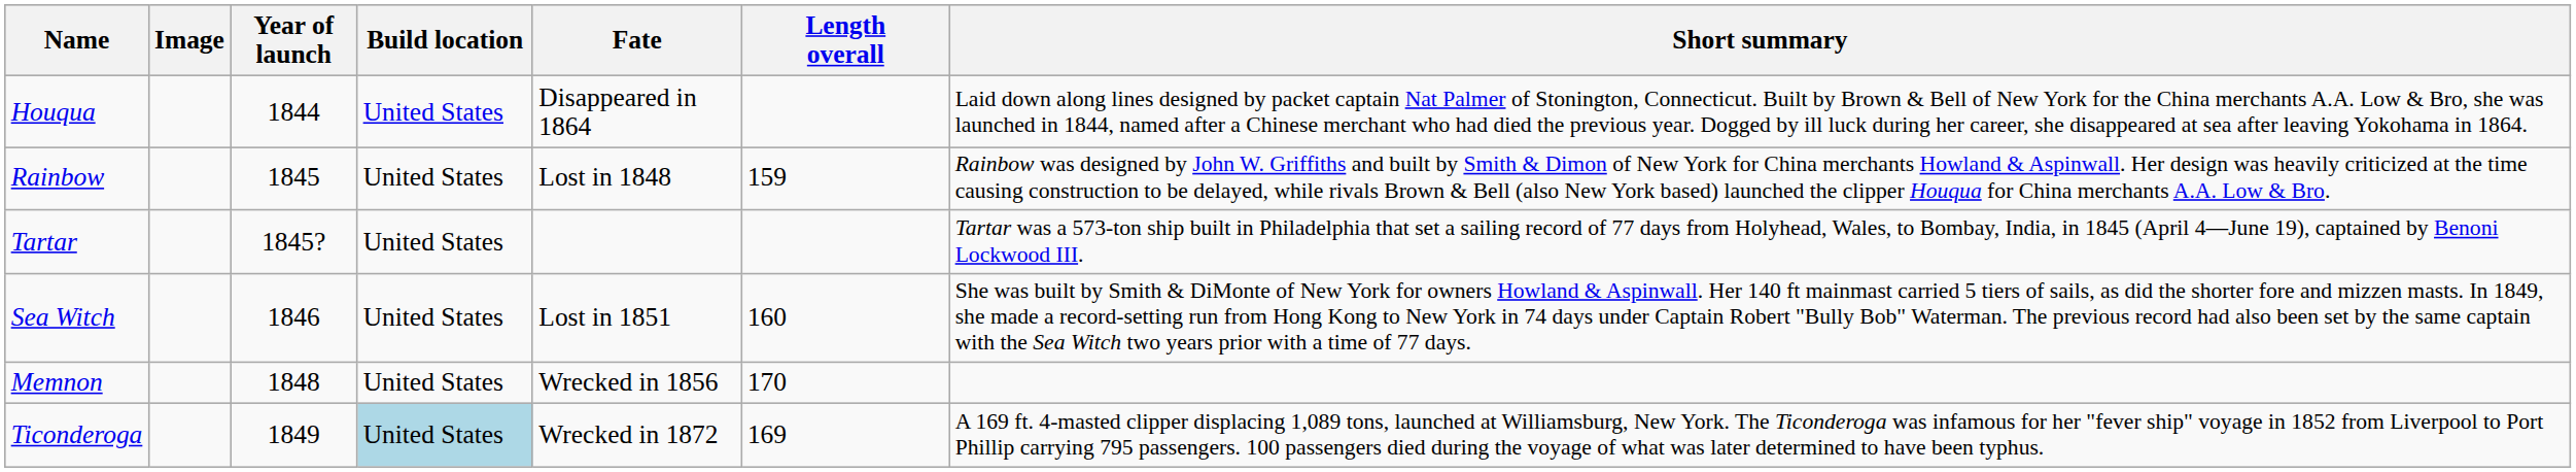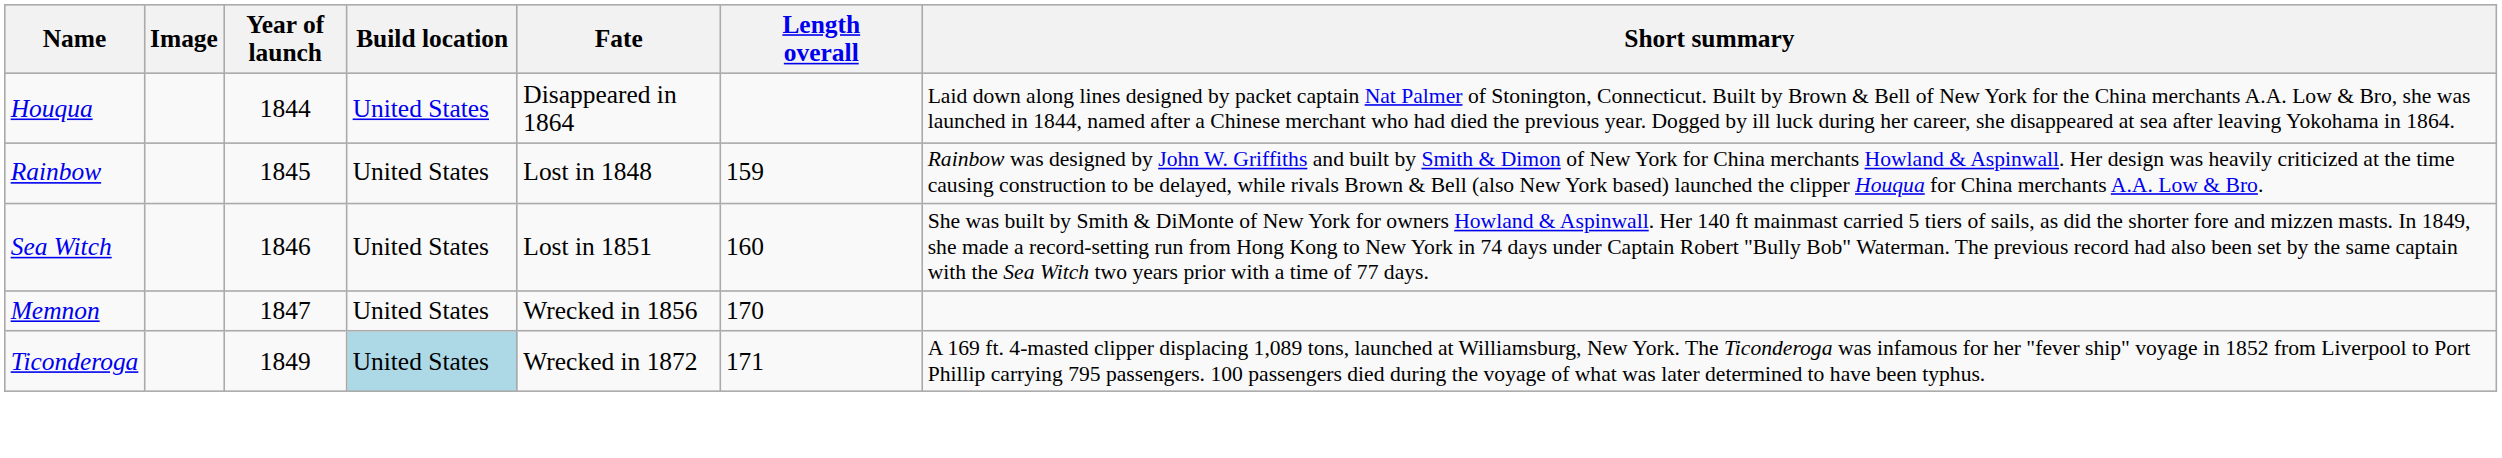- row: Tartar | 1845? | United States | Tartar was a 573-ton ship built in Philadelphia that set a sailing record of 77 days from Holyhead, Wales, to Bombay, India, in 1845 (April 4—June 19), captained by Benoni Lockwood III.
Memnon | Year of launch: 1848 -> 1847
Ticonderoga | Length overall: 169 -> 171
